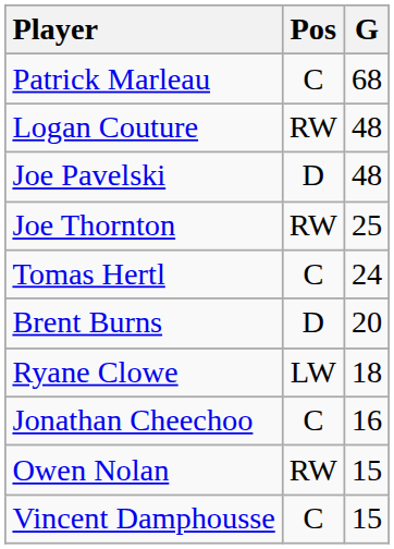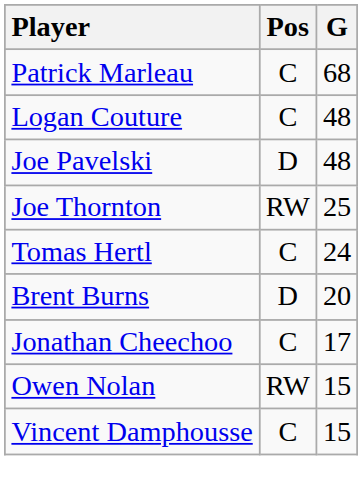Logan Couture | Pos: RW -> C
- row: Ryane Clowe | LW | 18
Jonathan Cheechoo | G: 16 -> 17
